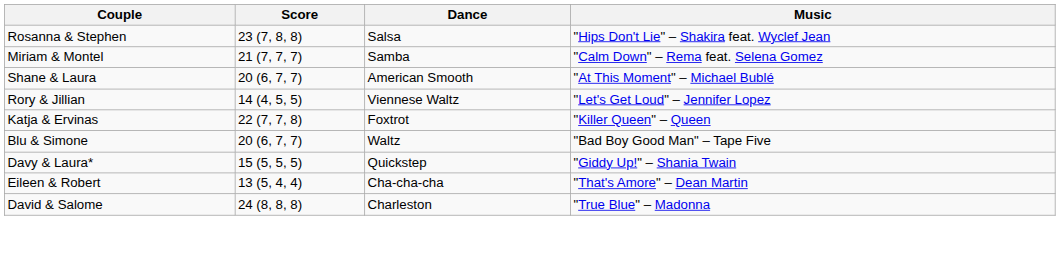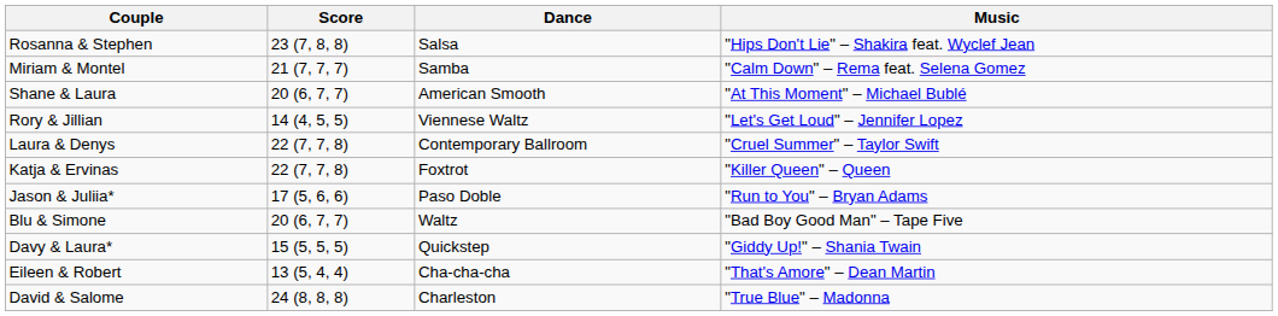+ row: Laura & Denys | 22 (7, 7, 8) | Contemporary Ballroom | "Cruel Summer" – Taylor Swift
+ row: Jason & Juliia* | 17 (5, 6, 6) | Paso Doble | "Run to You" – Bryan Adams
